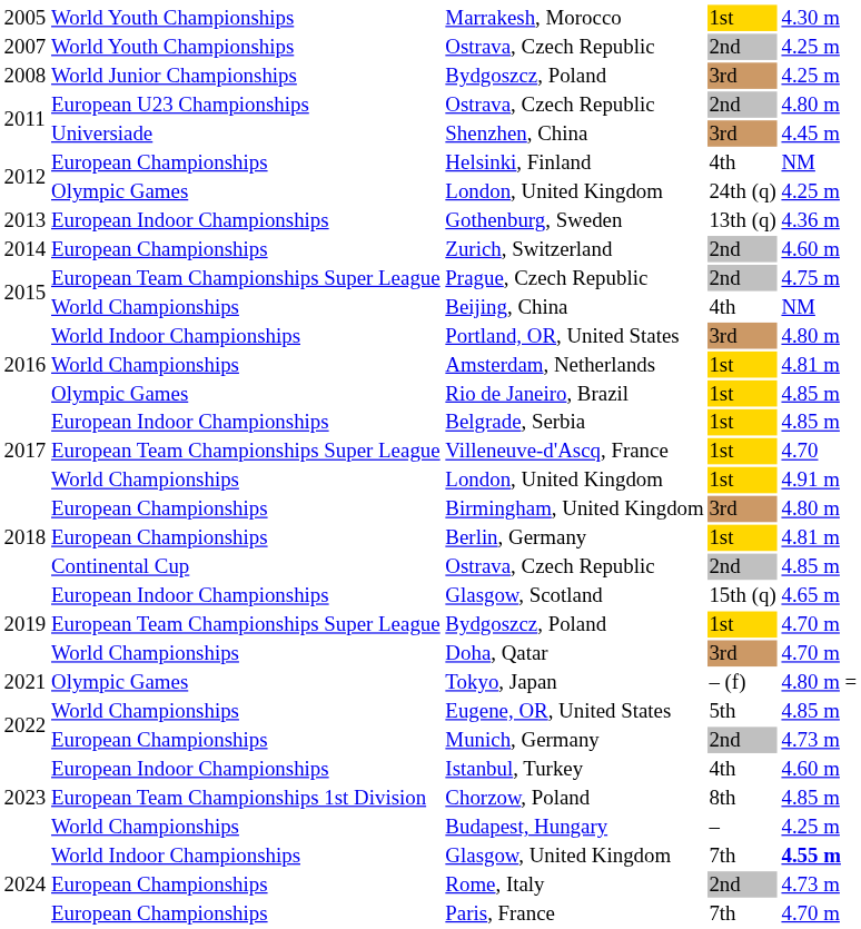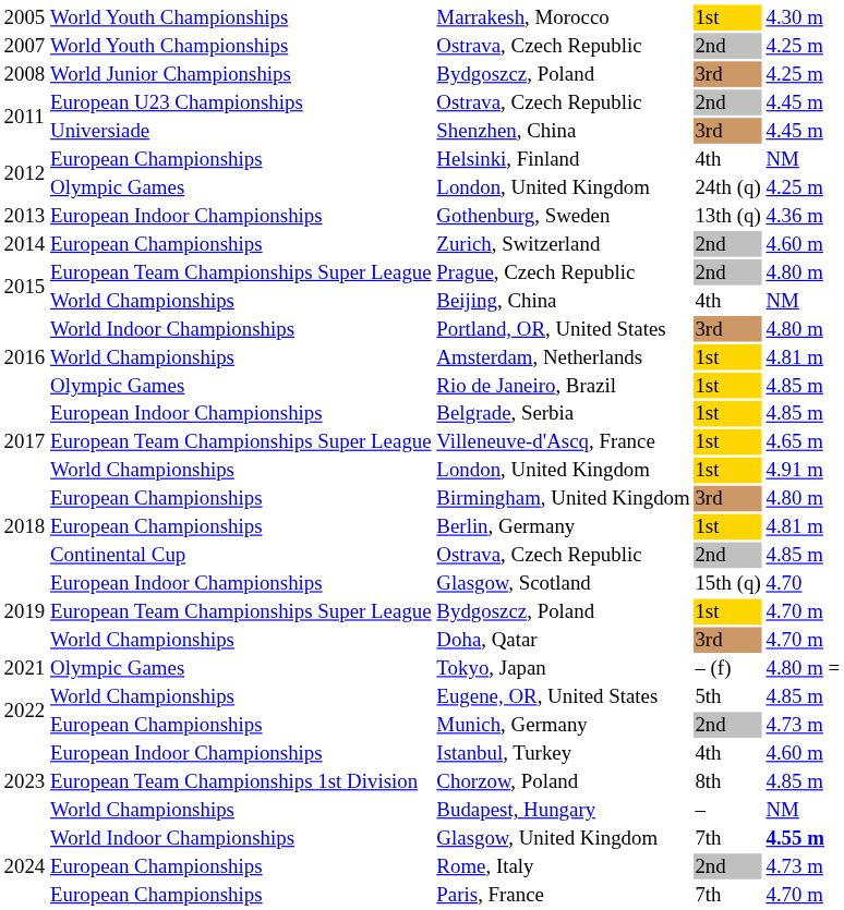2011 / Ostrava, Czech Republic | column 5: 4.80 m -> 4.45 m
Prague, Czech Republic | column 5: 4.75 m -> 4.80 m
Villeneuve-d'Ascq, France | column 5: 4.70 -> 4.65 m
Glasgow, Scotland | column 5: 4.65 m -> 4.70
Budapest, Hungary | column 5: 4.25 m -> NM
